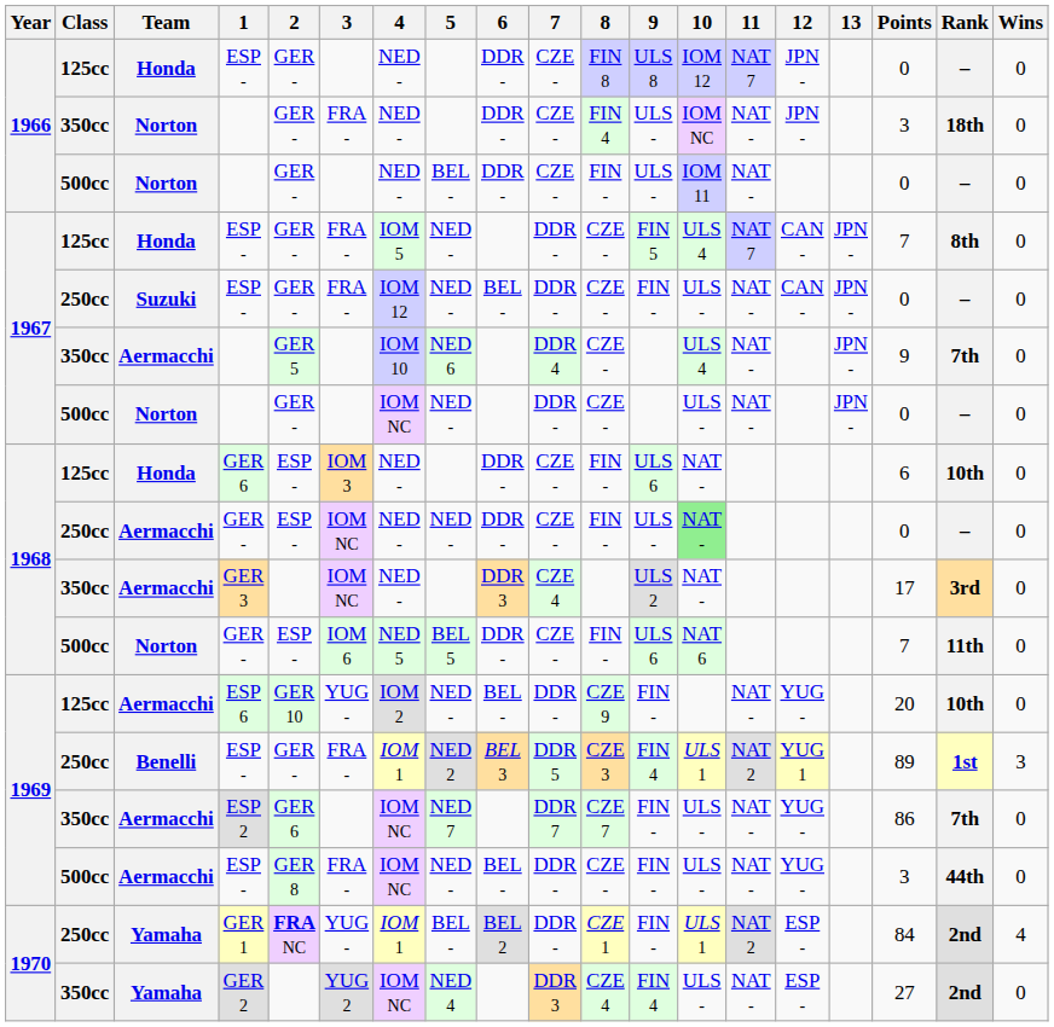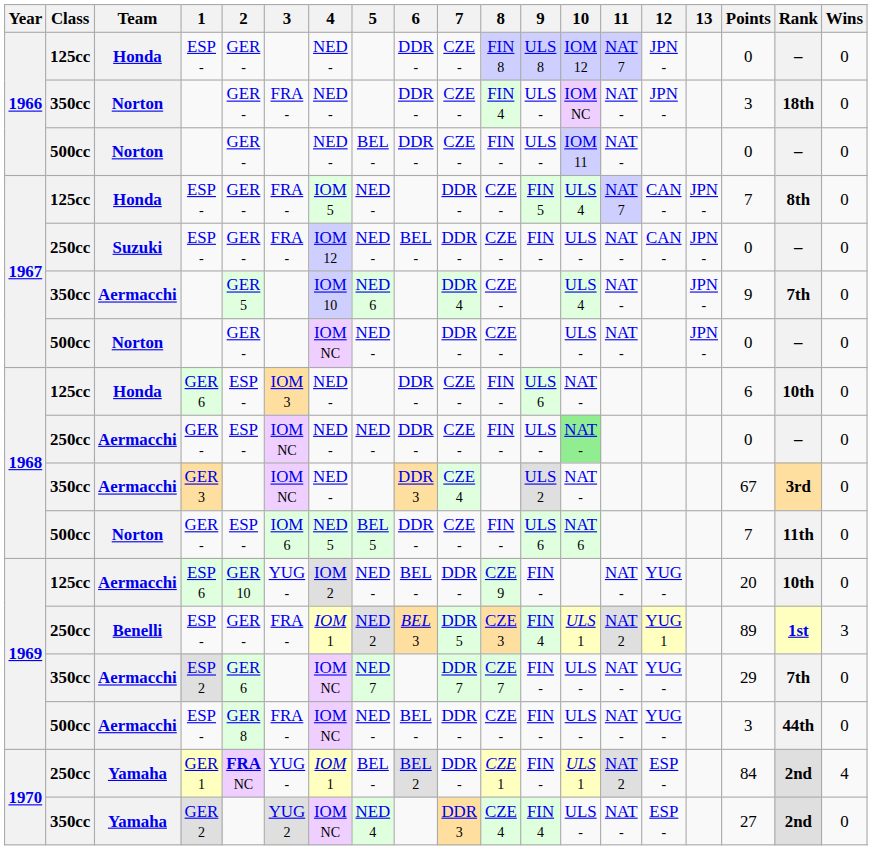GER 3 | Points: 17 -> 67
ESP 2 | Points: 86 -> 29
